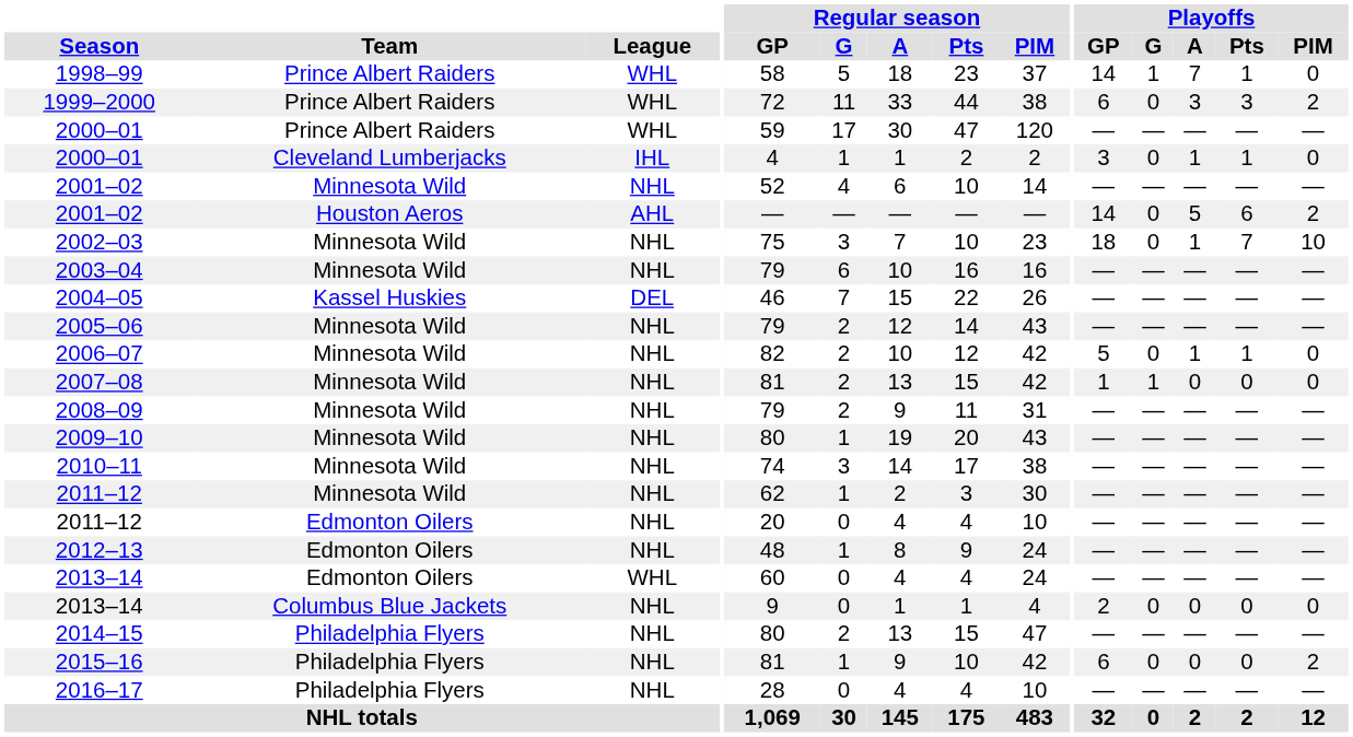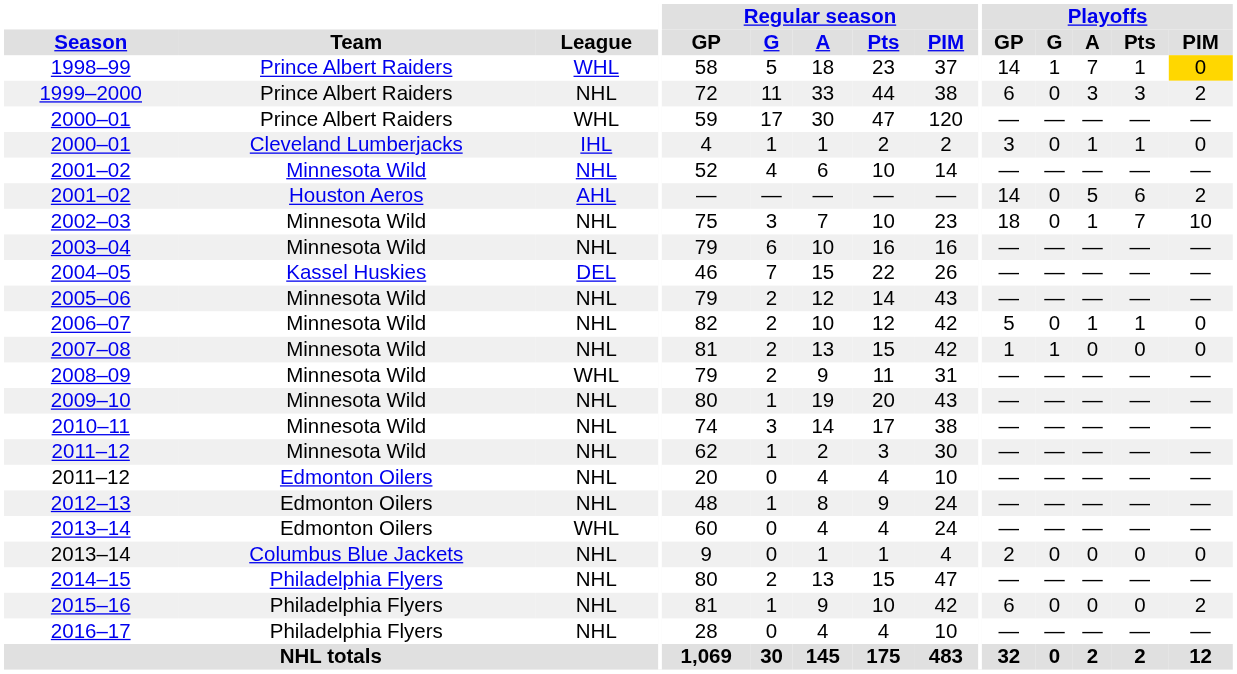1998–99 | Playoffs / PIM: no background -> gold background
1999–2000 | League: WHL -> NHL
2008–09 | League: NHL -> WHL
